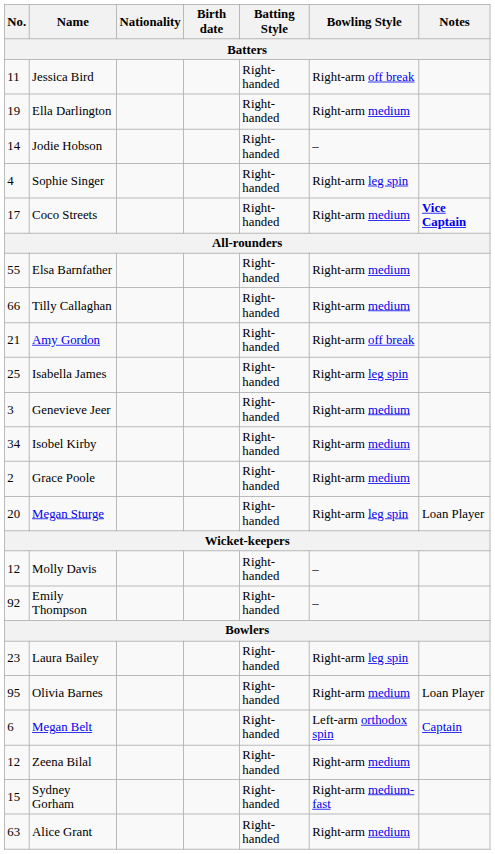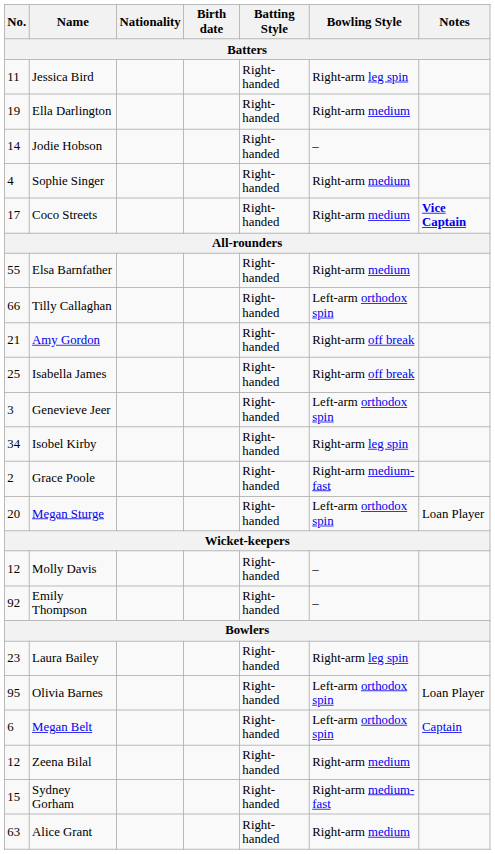Jessica Bird | Bowling Style: Right-arm off break -> Right-arm leg spin
Sophie Singer | Bowling Style: Right-arm leg spin -> Right-arm medium
Tilly Callaghan | Bowling Style: Right-arm medium -> Left-arm orthodox spin
Isabella James | Bowling Style: Right-arm leg spin -> Right-arm off break
Genevieve Jeer | Bowling Style: Right-arm medium -> Left-arm orthodox spin
Isobel Kirby | Bowling Style: Right-arm medium -> Right-arm leg spin
Grace Poole | Bowling Style: Right-arm medium -> Right-arm medium-fast
Megan Sturge | Bowling Style: Right-arm leg spin -> Left-arm orthodox spin
Olivia Barnes | Bowling Style: Right-arm medium -> Left-arm orthodox spin
